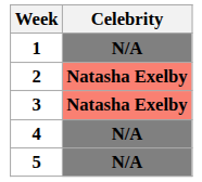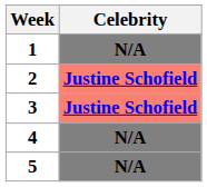2 | Celebrity: Natasha Exelby -> Justine Schofield
3 | Celebrity: Natasha Exelby -> Justine Schofield
